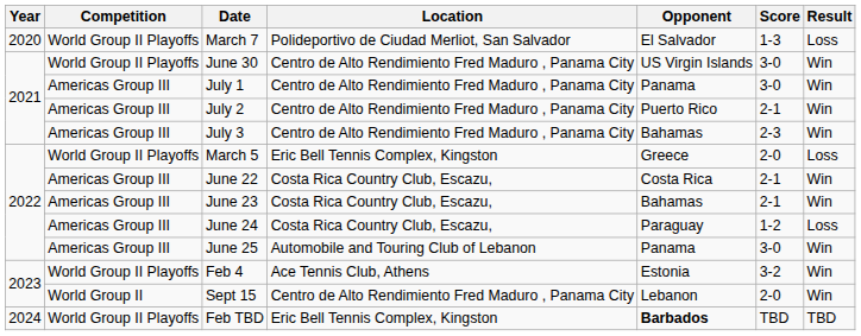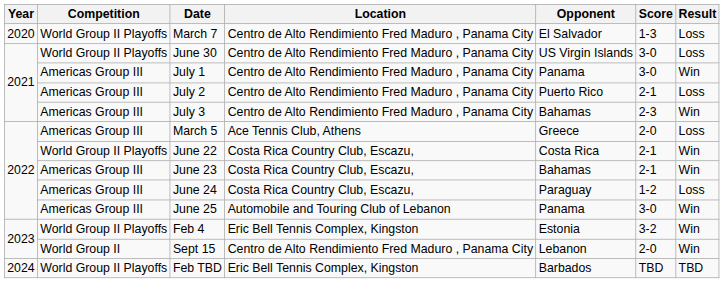March 7 | Location: Polideportivo de Ciudad Merliot, San Salvador -> Centro de Alto Rendimiento Fred Maduro , Panama City
June 30 | Result: Win -> Loss
July 2 | Result: Win -> Loss
March 5 | Competition: World Group II Playoffs -> Americas Group III
March 5 | Location: Eric Bell Tennis Complex, Kingston -> Ace Tennis Club, Athens
June 22 | Competition: Americas Group III -> World Group II Playoffs
Feb 4 | Location: Ace Tennis Club, Athens -> Eric Bell Tennis Complex, Kingston
Feb TBD | Opponent: bold -> normal
